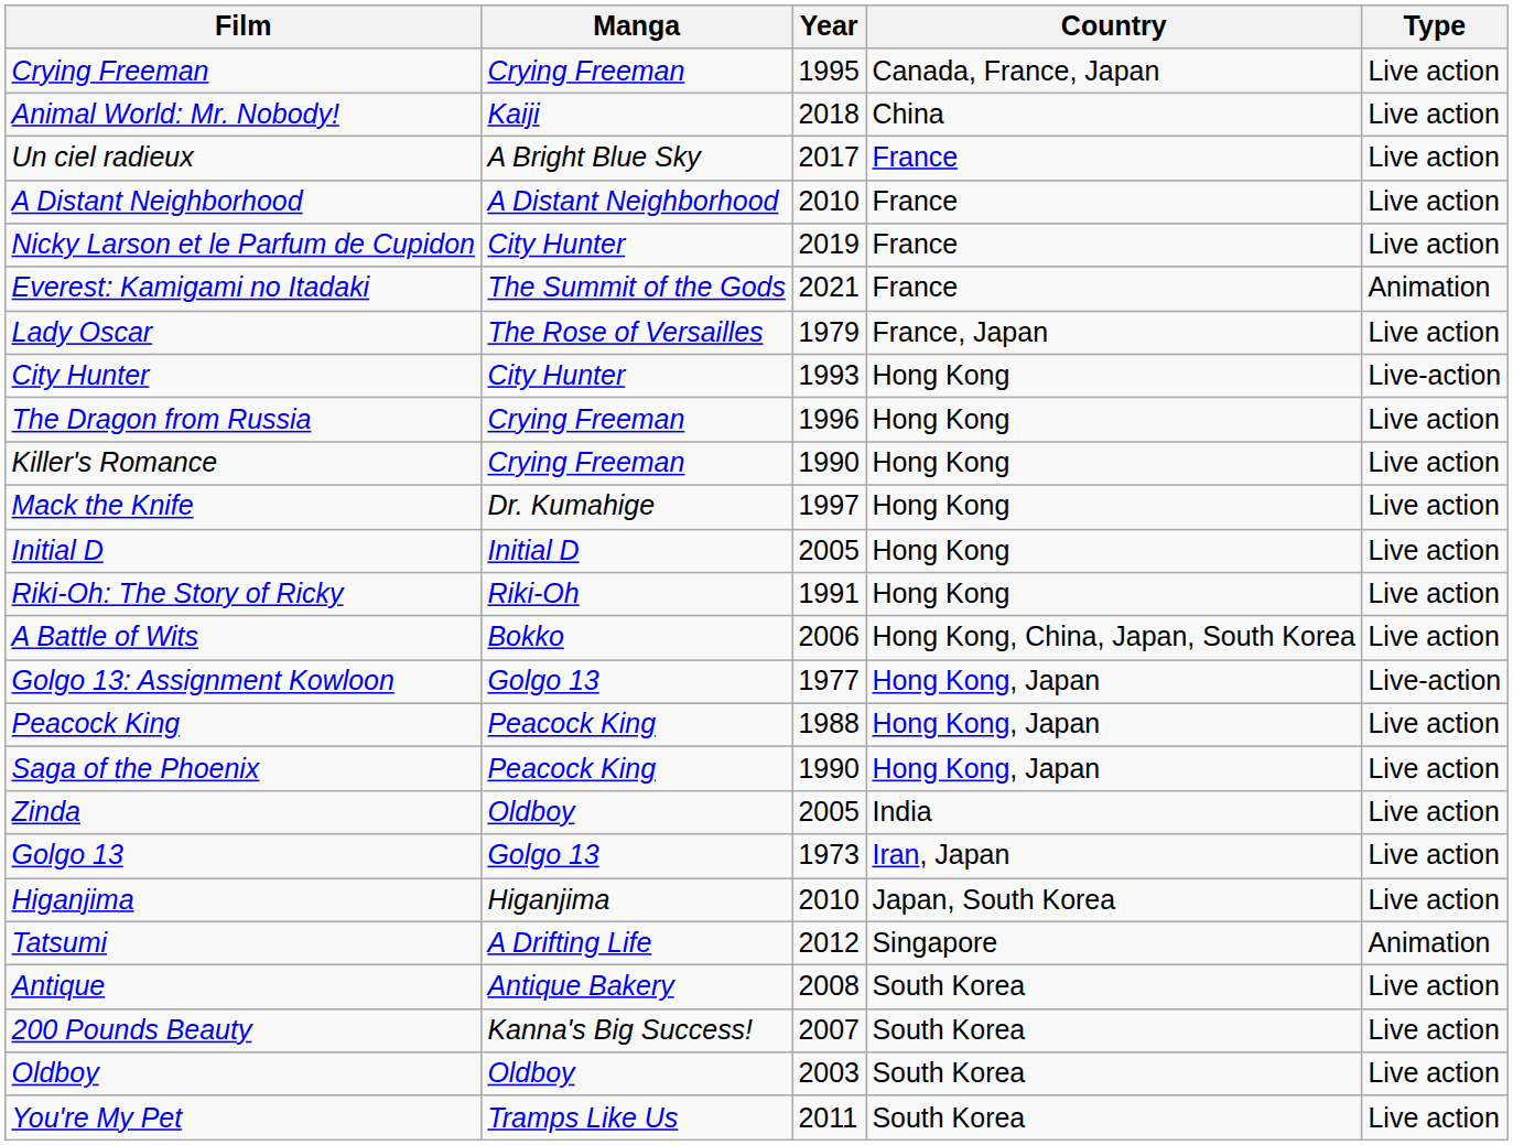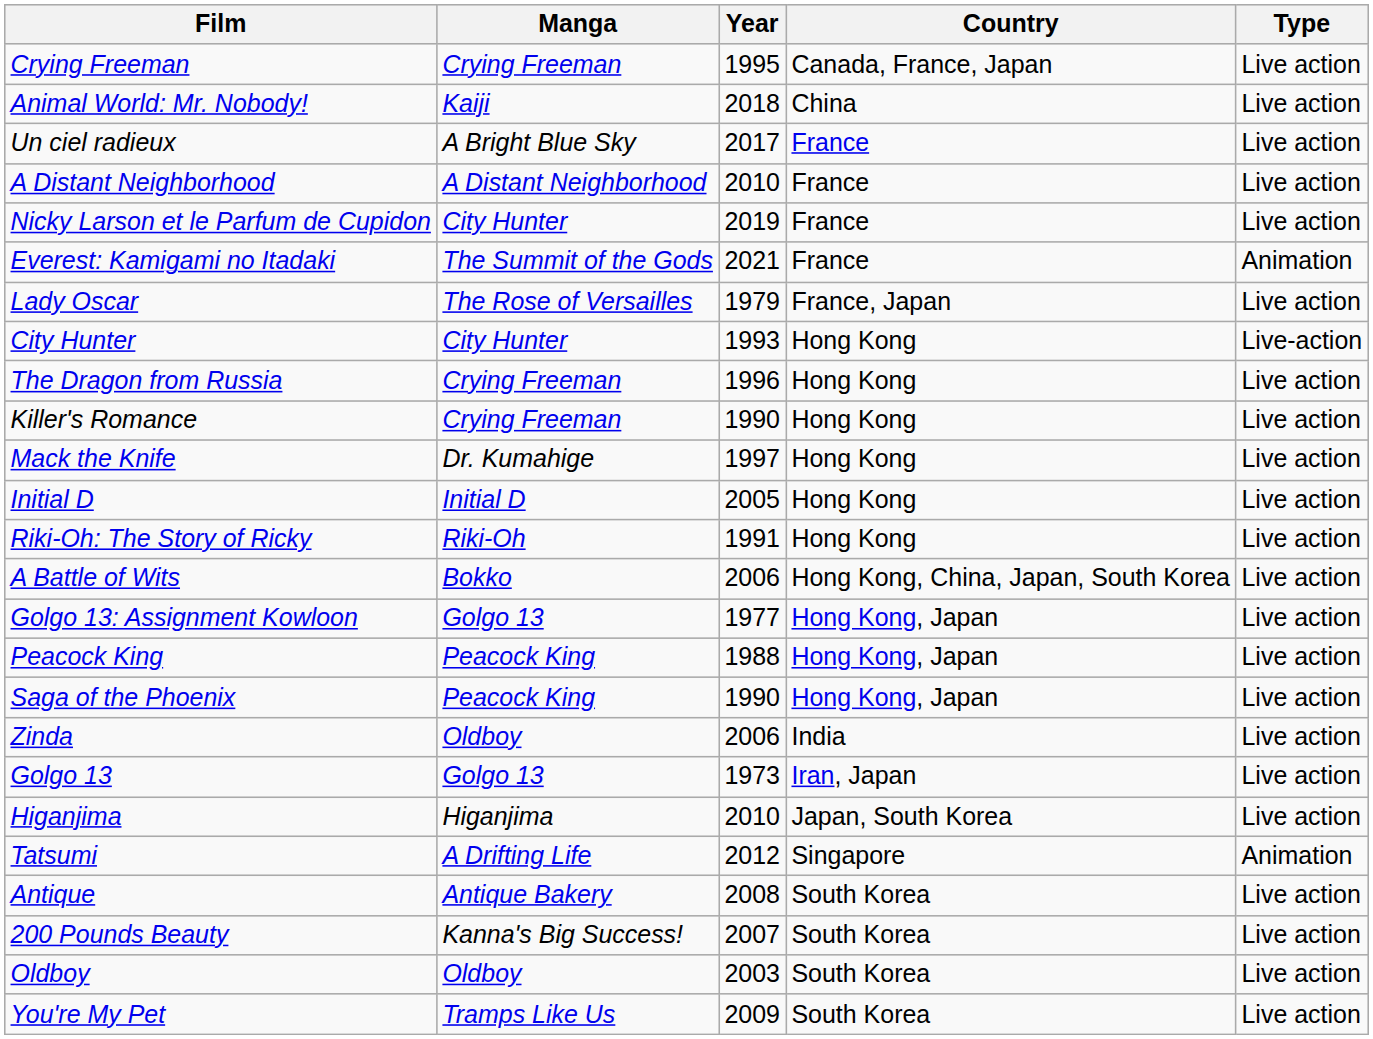Golgo 13: Assignment Kowloon | Type: Live-action -> Live action
Zinda | Year: 2005 -> 2006
You're My Pet | Year: 2011 -> 2009
